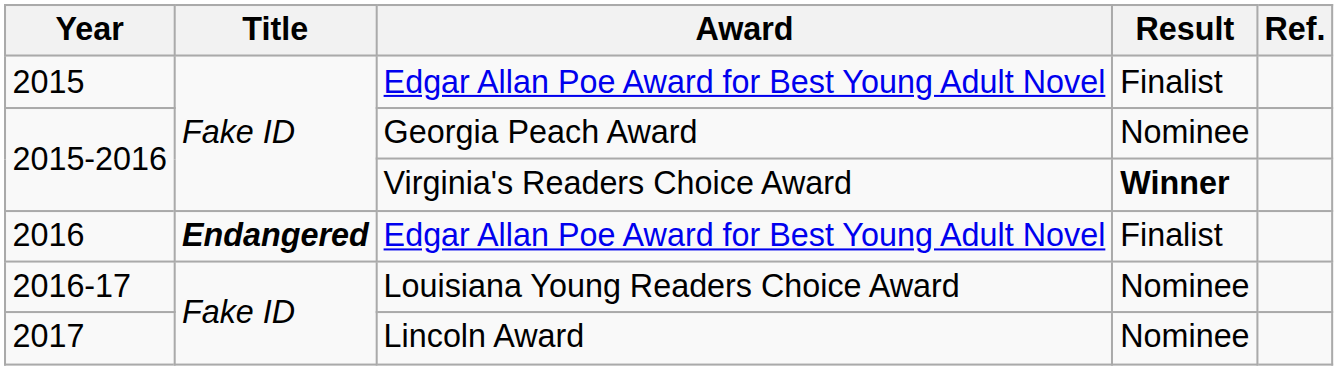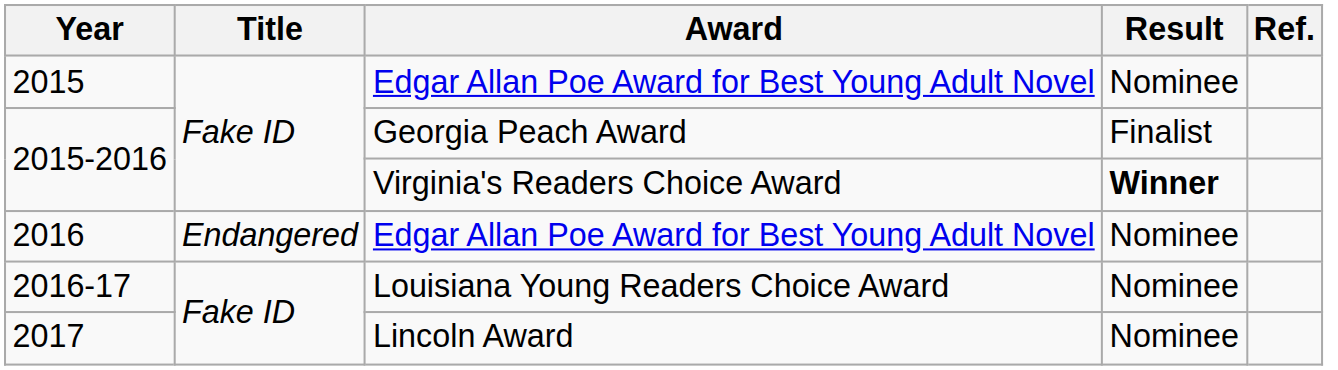2015 | Result: Finalist -> Nominee
2015-2016 / Georgia Peach Award | Result: Nominee -> Finalist
2016 | Title: bold -> normal
2016 | Result: Finalist -> Nominee
